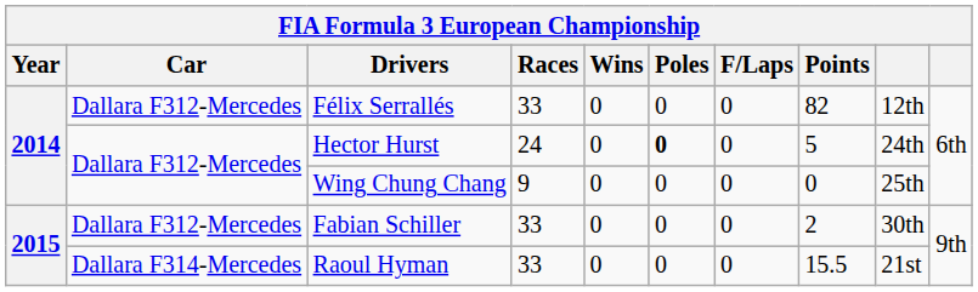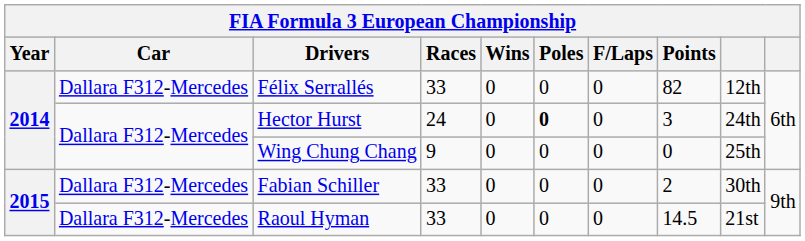Hector Hurst | Points: 5 -> 3
Raoul Hyman | Car: Dallara F314-Mercedes -> Dallara F312-Mercedes
Raoul Hyman | Points: 15.5 -> 14.5
